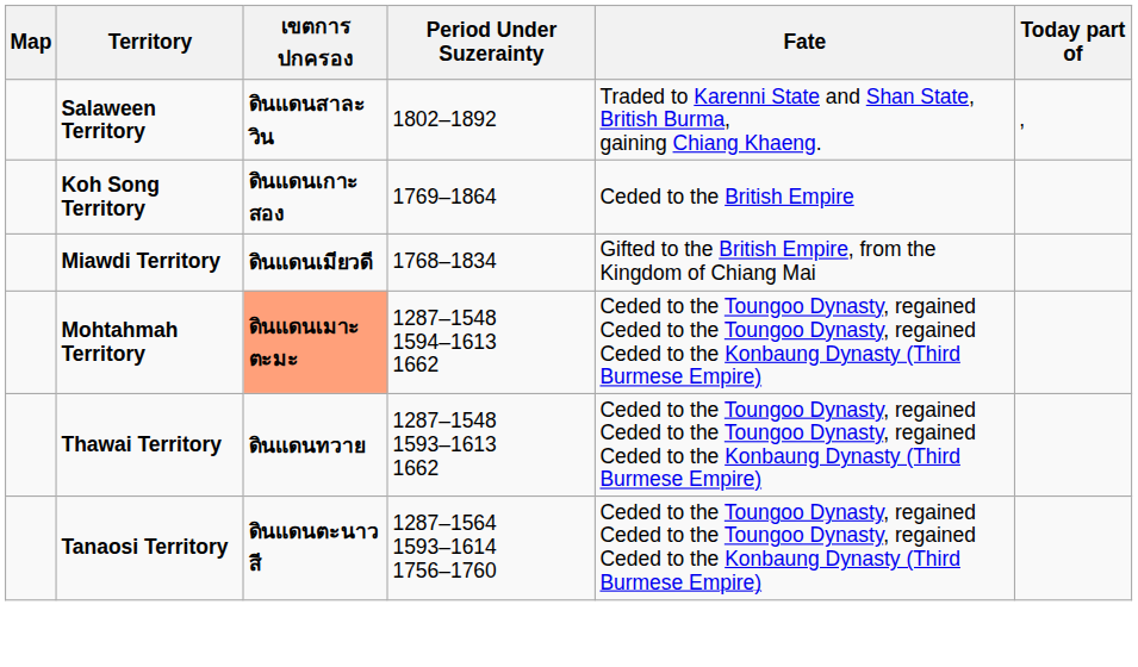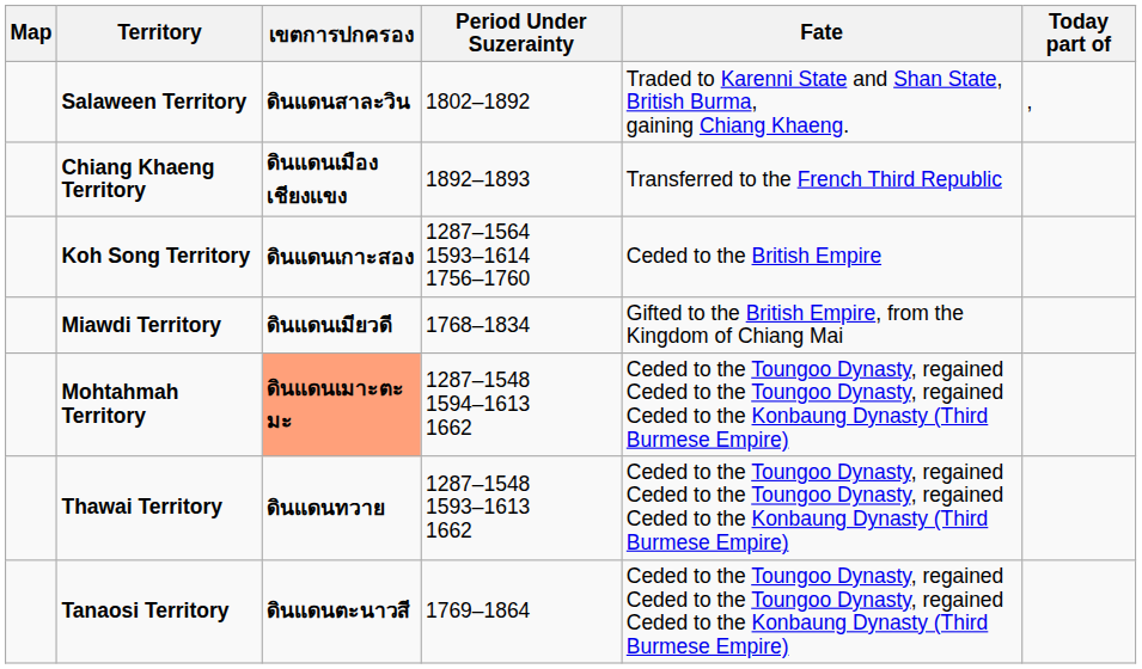+ row: Chiang Khaeng Territory | ดินแดนเมืองเชียงแขง | 1892–1893 | Transferred to the French Third Republic
Koh Song Territory | Period Under Suzerainty: 1769–1864 -> 1287–1564 1593–1614 1756–1760
Tanaosi Territory | Period Under Suzerainty: 1287–1564 1593–1614 1756–1760 -> 1769–1864
